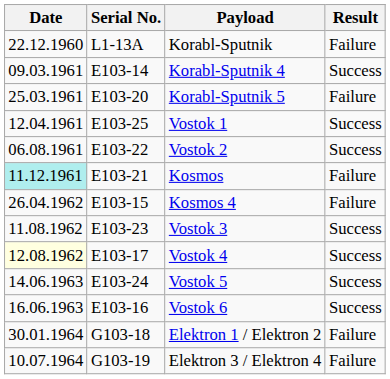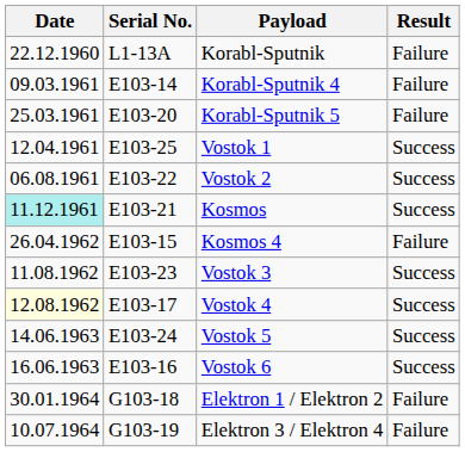Korabl-Sputnik 4 | Result: Success -> Failure
Kosmos | Result: Failure -> Success
